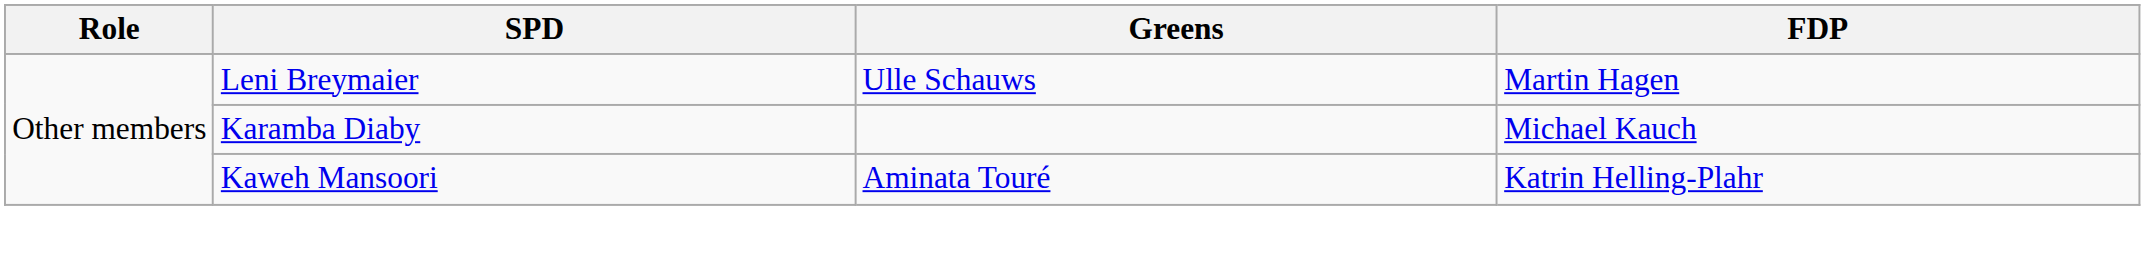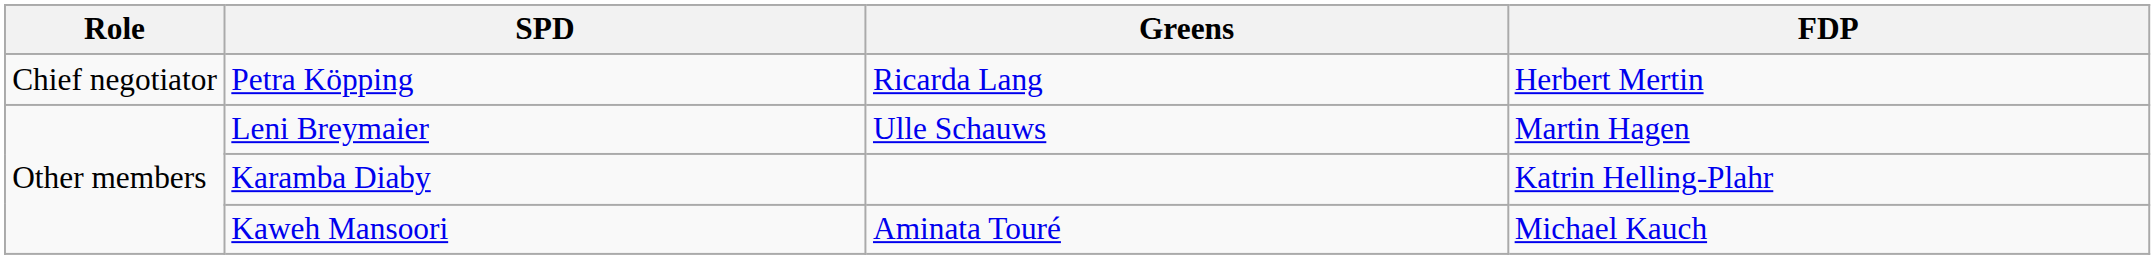+ row: Chief negotiator | Petra Köpping | Ricarda Lang | Herbert Mertin
Karamba Diaby | FDP: Michael Kauch -> Katrin Helling-Plahr
Kaweh Mansoori | FDP: Katrin Helling-Plahr -> Michael Kauch
